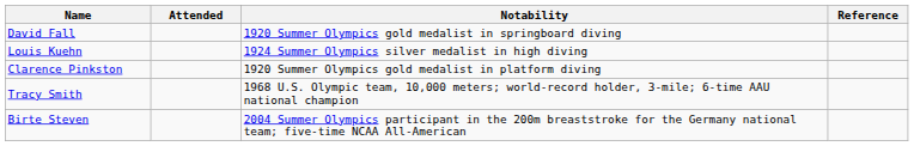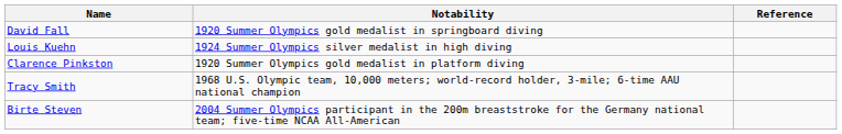- column: Attended
